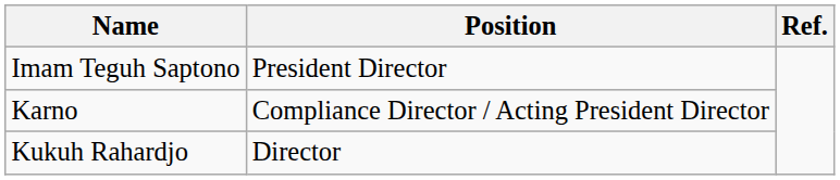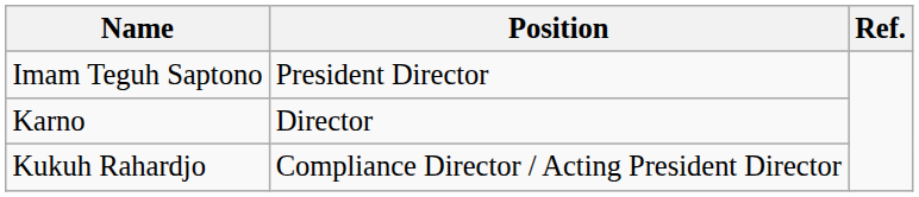Karno | Position: Compliance Director / Acting President Director -> Director
Kukuh Rahardjo | Position: Director -> Compliance Director / Acting President Director
